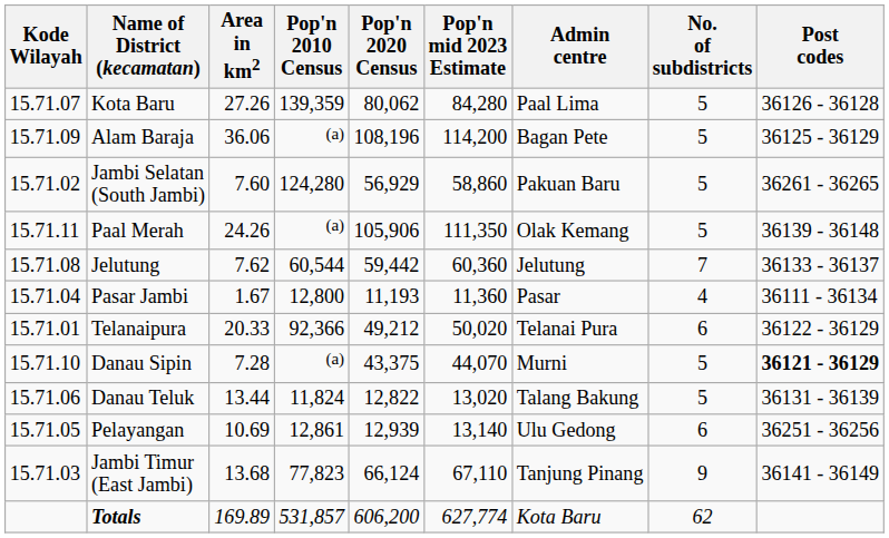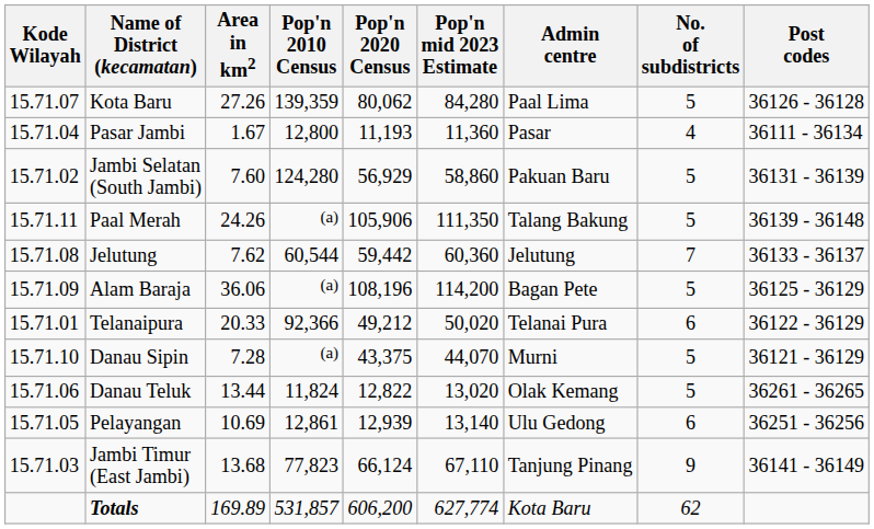rows swapped: Alam Baraja <-> Pasar Jambi
Jambi Selatan (South Jambi) | Post codes: 36261 - 36265 -> 36131 - 36139
Paal Merah | Admin centre: Olak Kemang -> Talang Bakung
Danau Sipin | Post codes: bold -> normal
Danau Teluk | Admin centre: Talang Bakung -> Olak Kemang
Danau Teluk | Post codes: 36131 - 36139 -> 36261 - 36265
